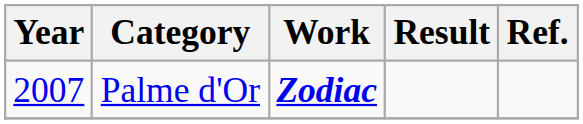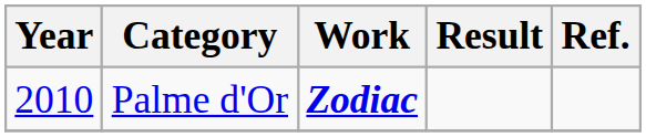Palme d'Or | Year: 2007 -> 2010
